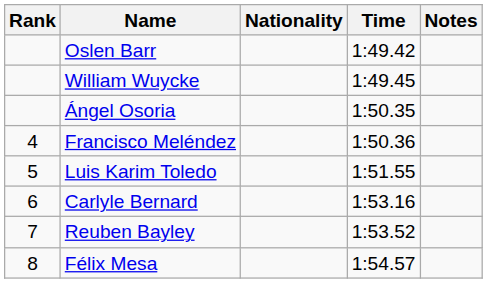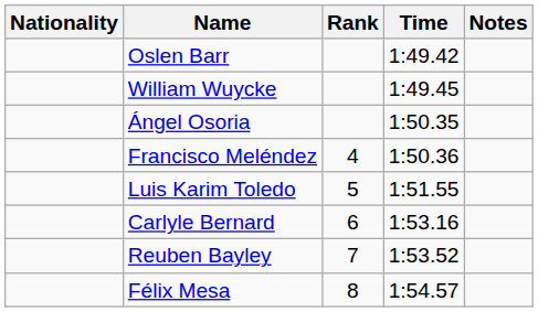columns swapped: Rank <-> Nationality
